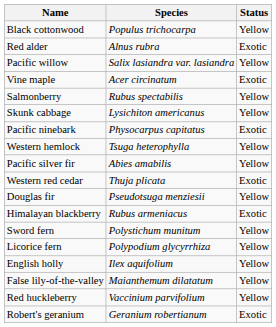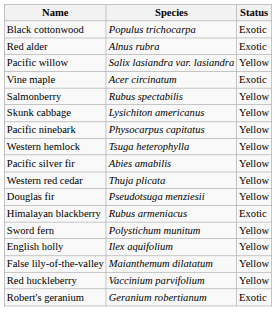Black cottonwood | Status: Yellow -> Exotic
Pacific ninebark | Status: Exotic -> Yellow
Western red cedar | Status: Exotic -> Yellow
- row: Licorice fern | Polypodium glycyrrhiza | Yellow
